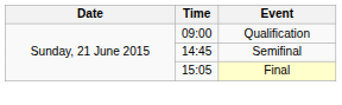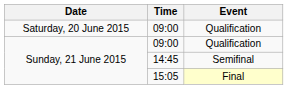+ row: Saturday, 20 June 2015 | 09:00 | Qualification
